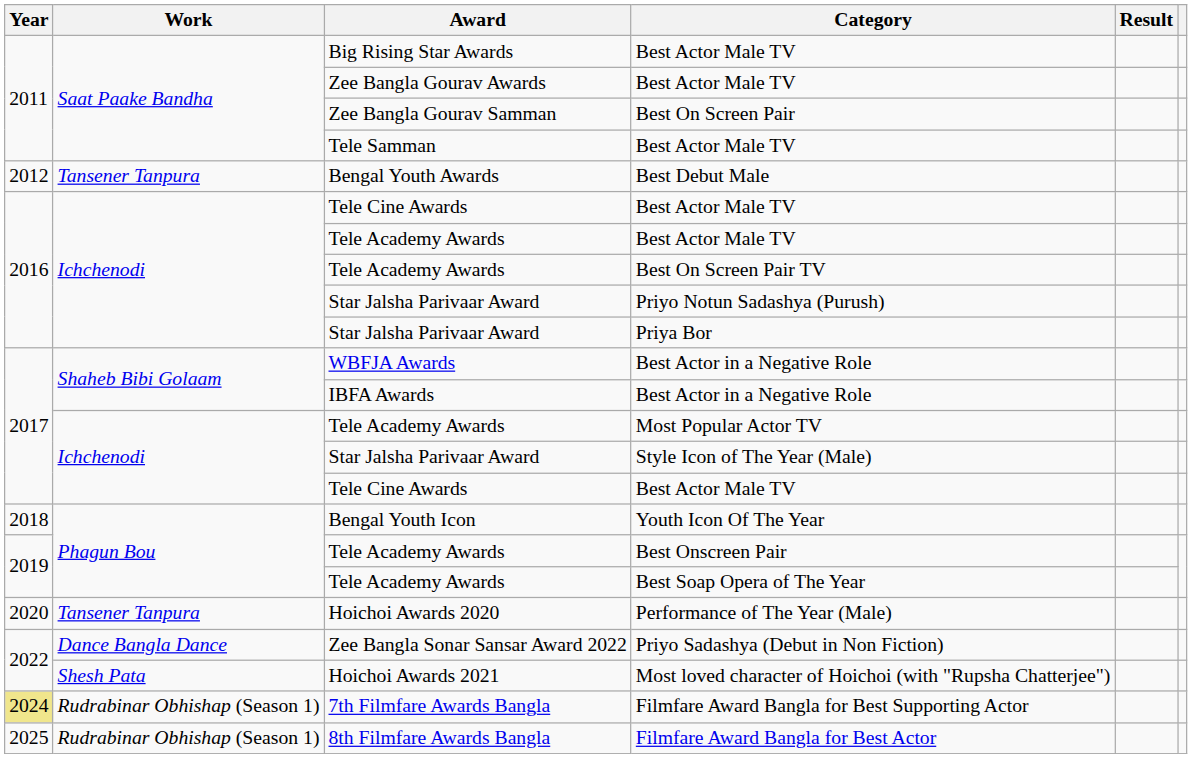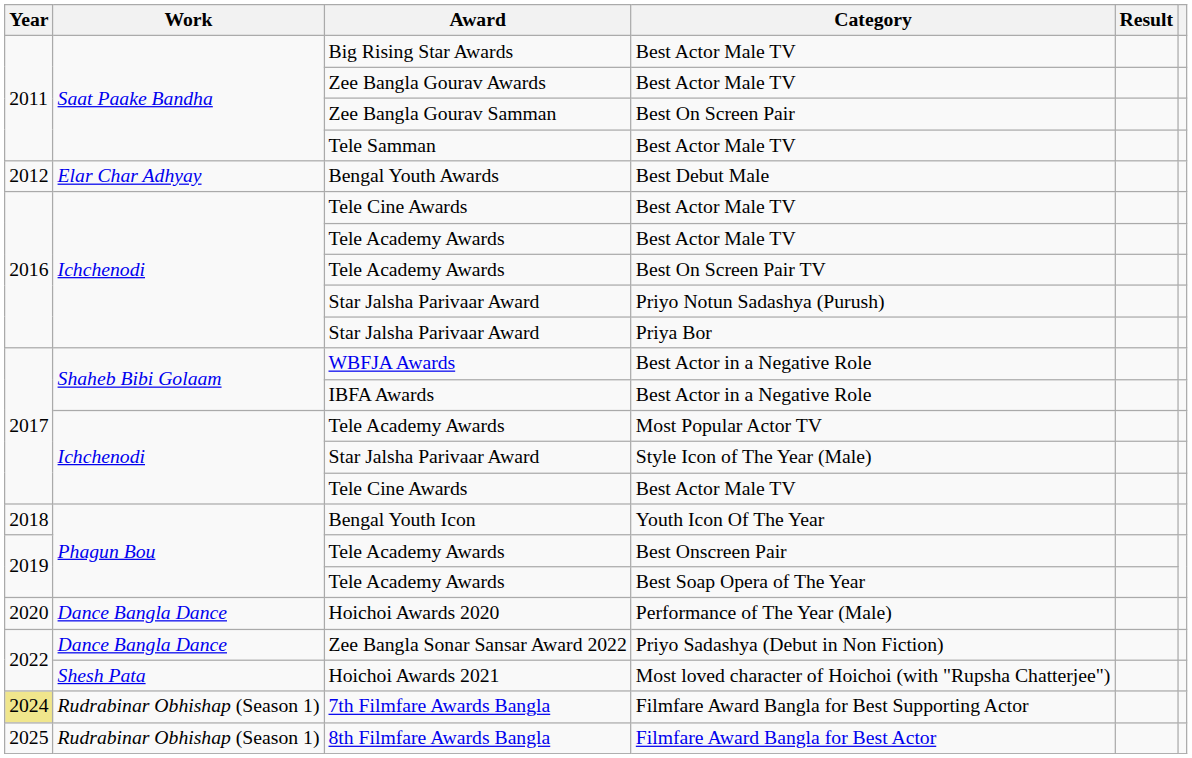Best Debut Male | Work: Tansener Tanpura -> Elar Char Adhyay
Performance of The Year (Male) | Work: Tansener Tanpura -> Dance Bangla Dance
